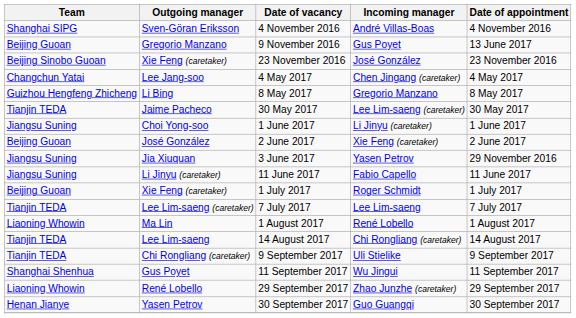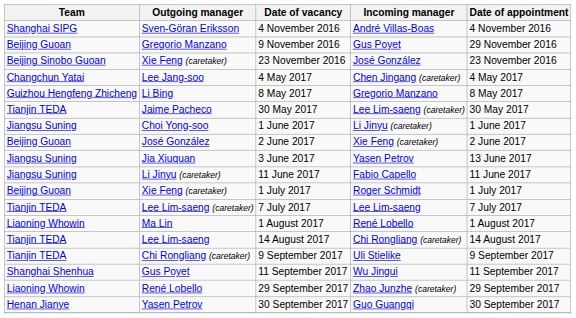9 November 2016 | Date of appointment: 13 June 2017 -> 29 November 2016
3 June 2017 | Date of appointment: 29 November 2016 -> 13 June 2017
